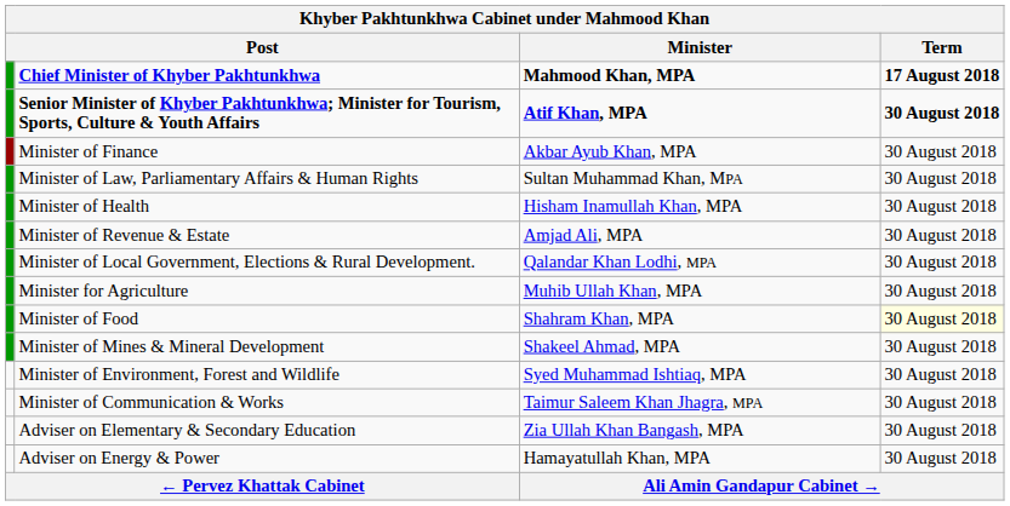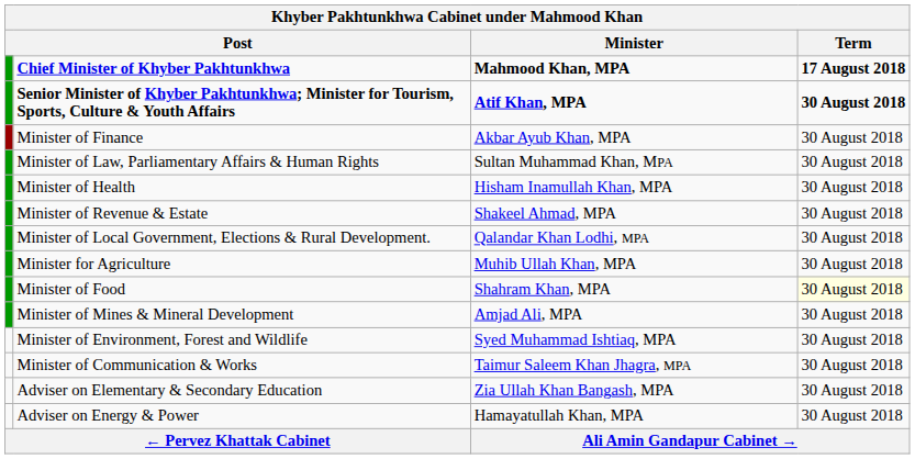Minister of Revenue & Estate | Minister: Amjad Ali, MPA -> Shakeel Ahmad, MPA
Minister of Mines & Mineral Development | Minister: Shakeel Ahmad, MPA -> Amjad Ali, MPA
